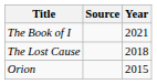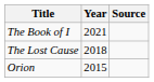columns swapped: Year <-> Source
